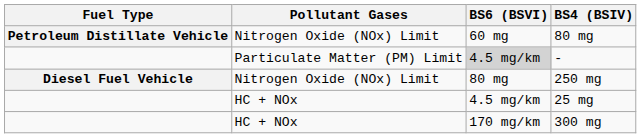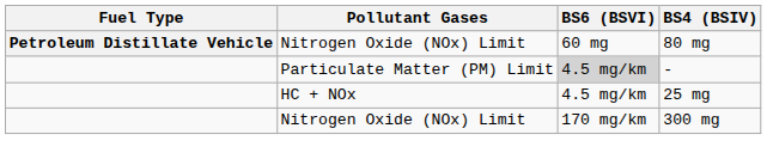- row: Diesel Fuel Vehicle | Nitrogen Oxide (NOx) Limit | 80 mg | 250 mg
300 mg | Pollutant Gases: HC + NOx -> Nitrogen Oxide (NOx) Limit
